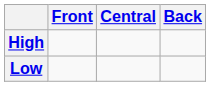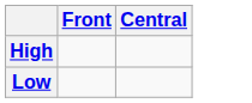- column: Back
